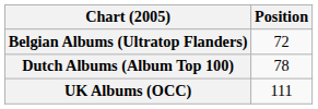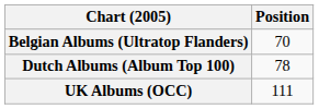Belgian Albums (Ultratop Flanders) | Position: 72 -> 70
